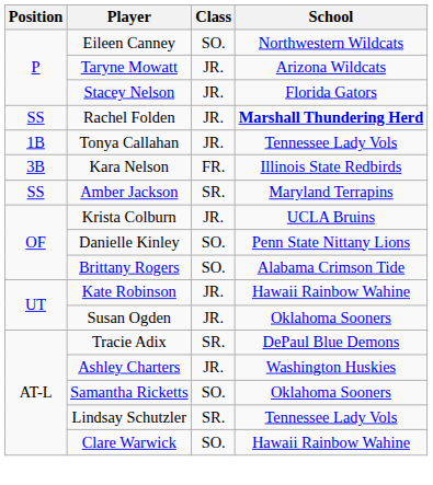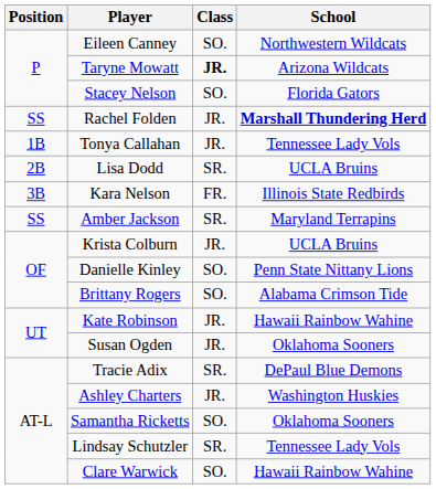Taryne Mowatt | Class: normal -> bold
Stacey Nelson | Class: JR. -> SO.
+ row: 2B | Lisa Dodd | SR. | UCLA Bruins
